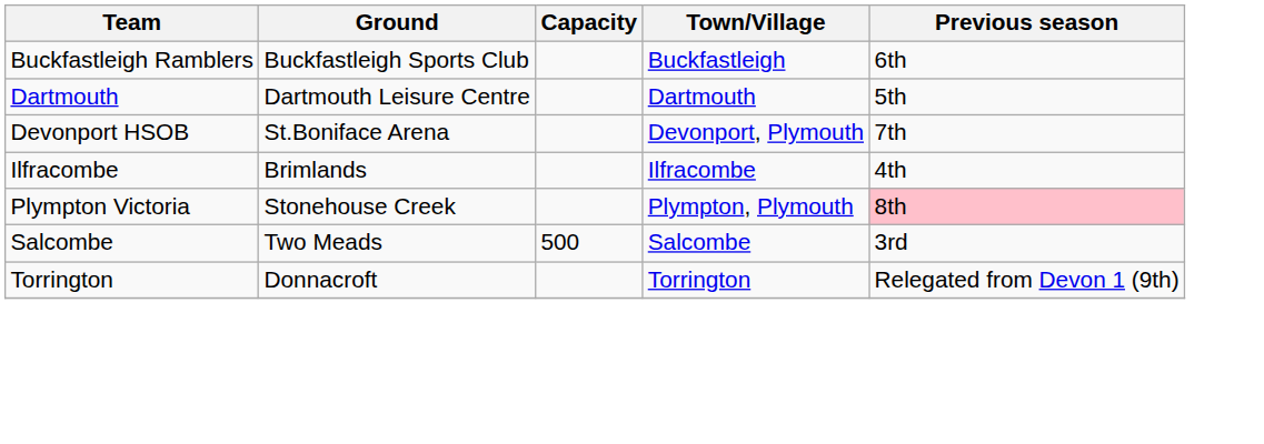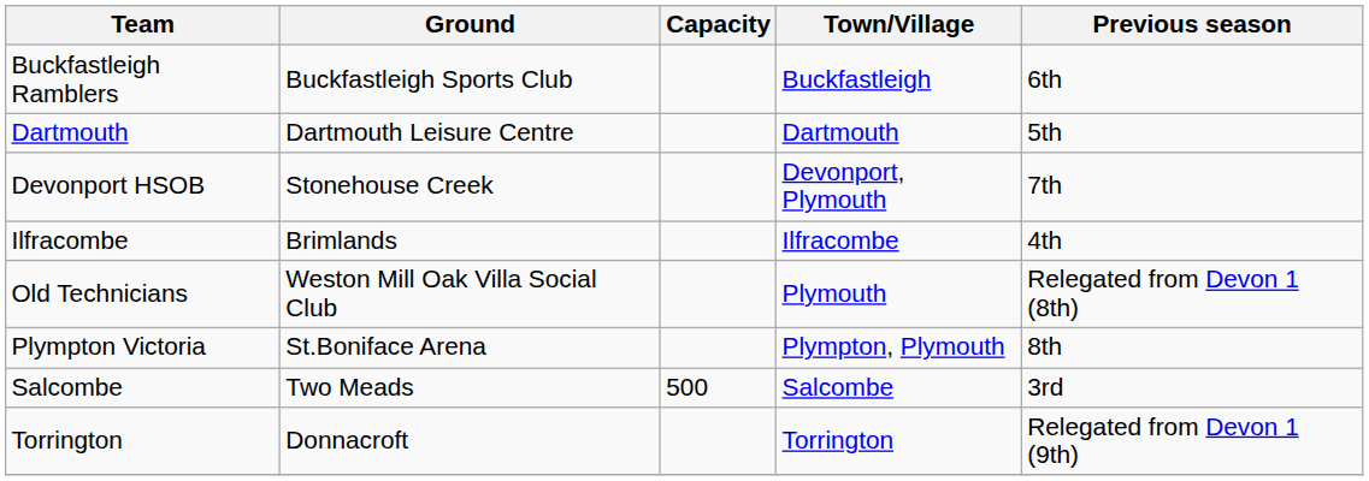Devonport HSOB | Ground: St.Boniface Arena -> Stonehouse Creek
+ row: Old Technicians | Weston Mill Oak Villa Social Club | Plymouth | Relegated from Devon 1 (8th)
Plympton Victoria | Ground: Stonehouse Creek -> St.Boniface Arena
Plympton Victoria | Previous season: pink background -> no background
